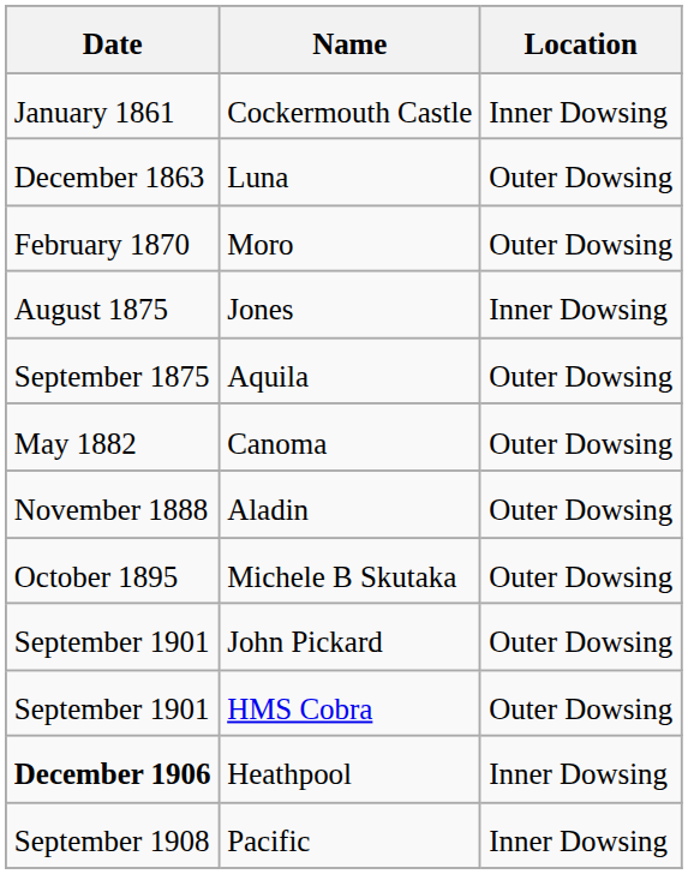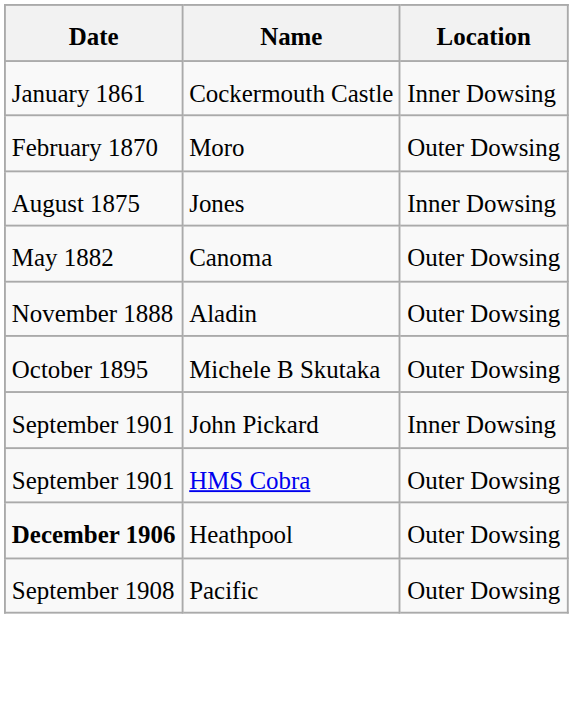- row: December 1863 | Luna | Outer Dowsing
- row: September 1875 | Aquila | Outer Dowsing
John Pickard | Location: Outer Dowsing -> Inner Dowsing
Heathpool | Location: Inner Dowsing -> Outer Dowsing
Pacific | Location: Inner Dowsing -> Outer Dowsing
